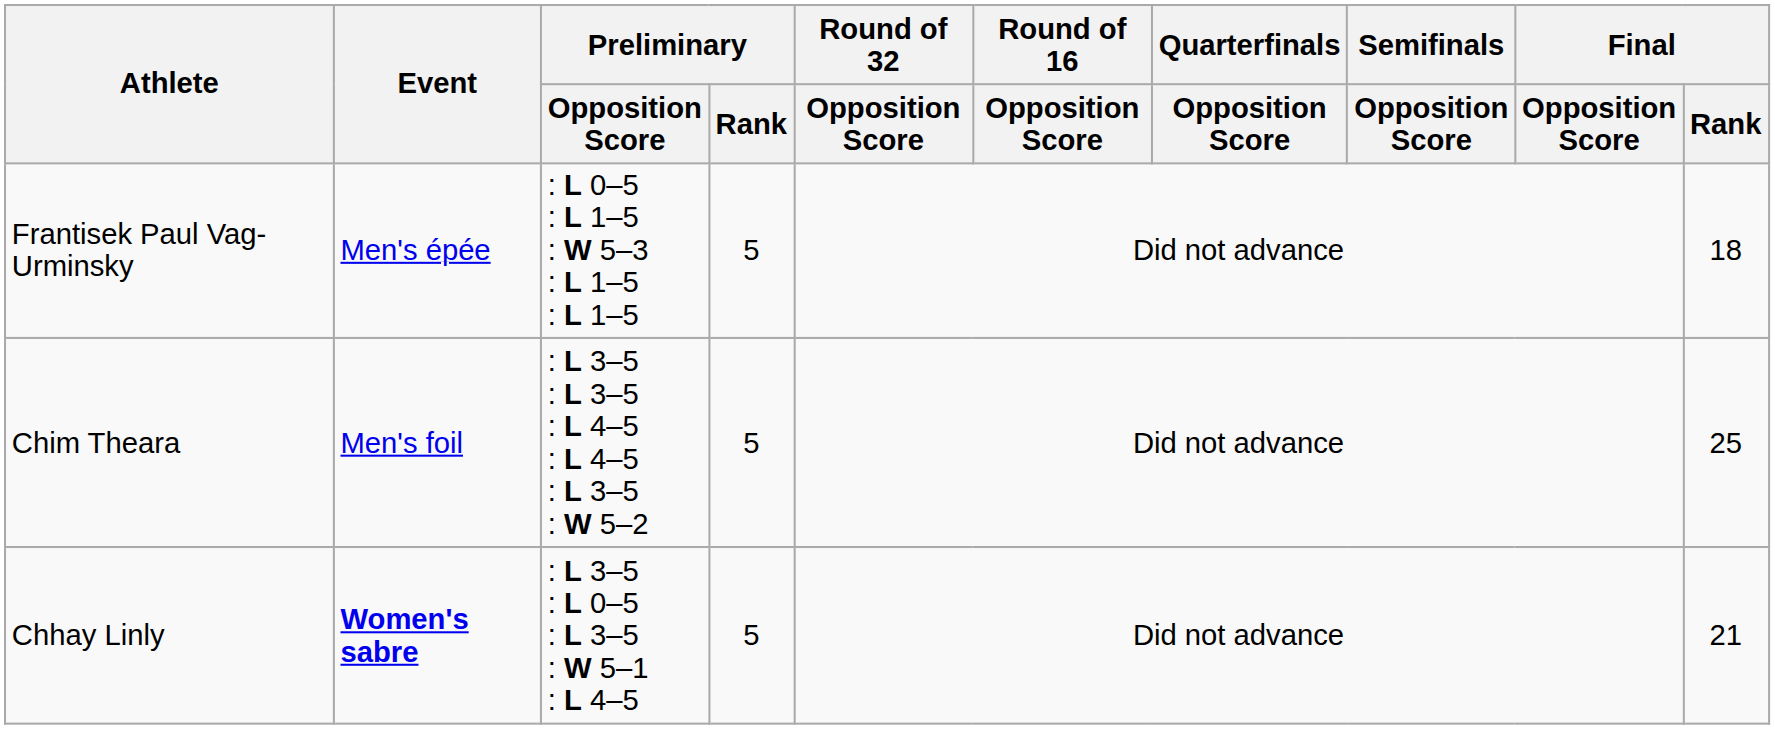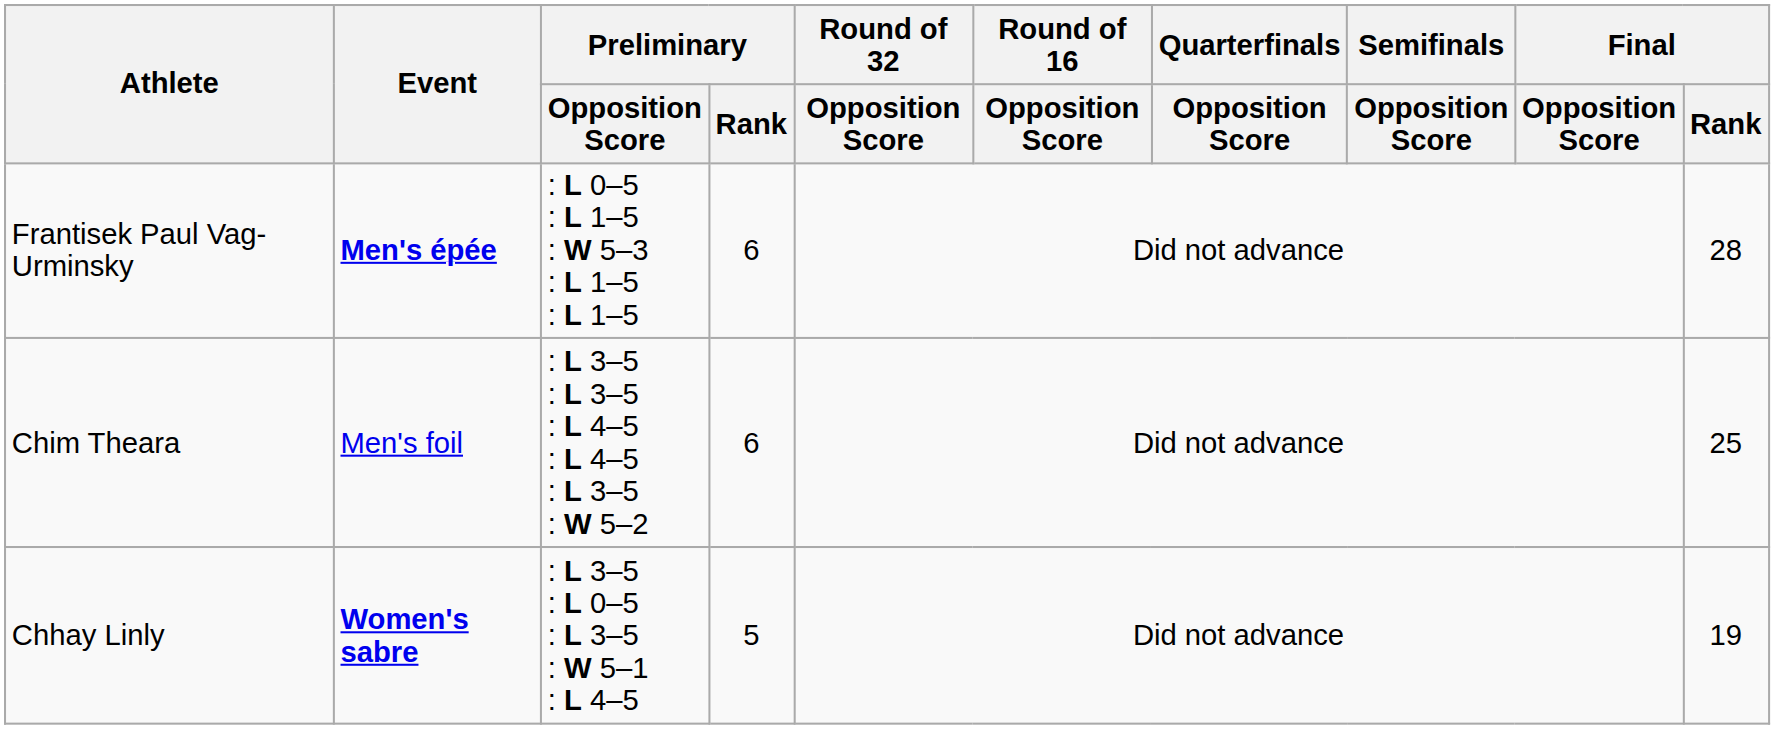Frantisek Paul Vag-Urminsky | Event: normal -> bold
Frantisek Paul Vag-Urminsky | Preliminary / Rank: 5 -> 6
Frantisek Paul Vag-Urminsky | Final / Rank: 18 -> 28
Chim Theara | Preliminary / Rank: 5 -> 6
Chhay Linly | Final / Rank: 21 -> 19
